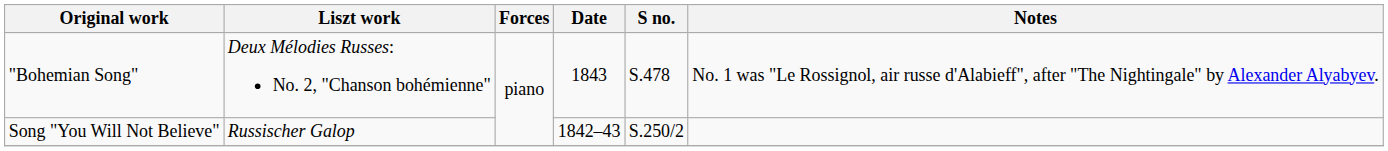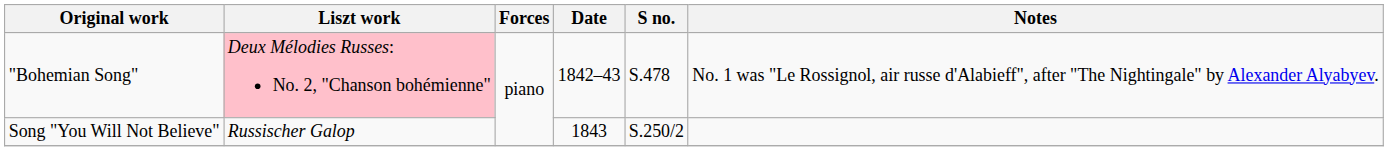"Bohemian Song" | Liszt work: no background -> pink background
"Bohemian Song" | Date: 1843 -> 1842–43
Song "You Will Not Believe" | Date: 1842–43 -> 1843
